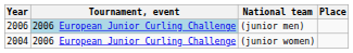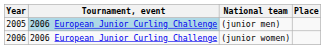(junior men) | Year: 2006 -> 2005
(junior women) | Year: 2004 -> 2006
